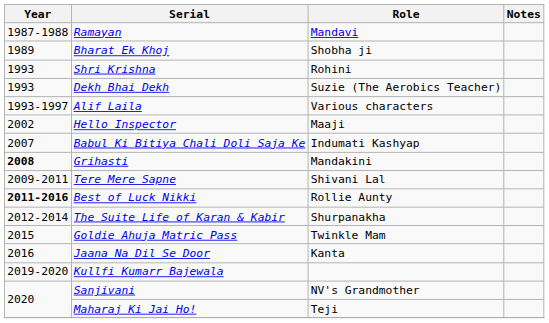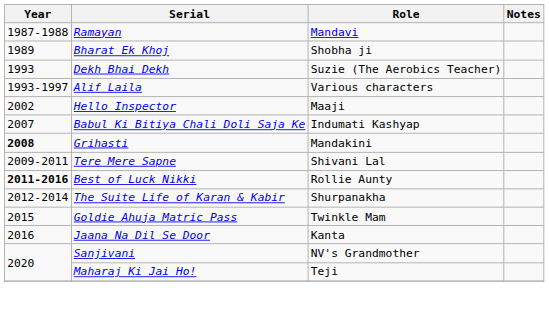- row: 1993 | Shri Krishna | Rohini
- row: 2019-2020 | Kullfi Kumarr Bajewala
